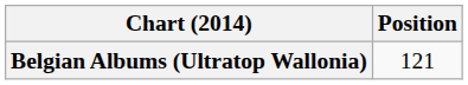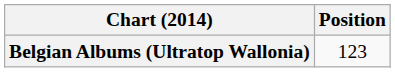Belgian Albums (Ultratop Wallonia) | Position: 121 -> 123
